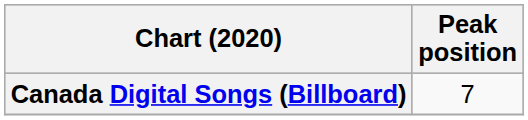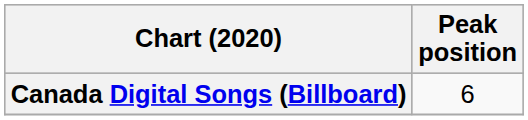Canada Digital Songs (Billboard) | Peak position: 7 -> 6
